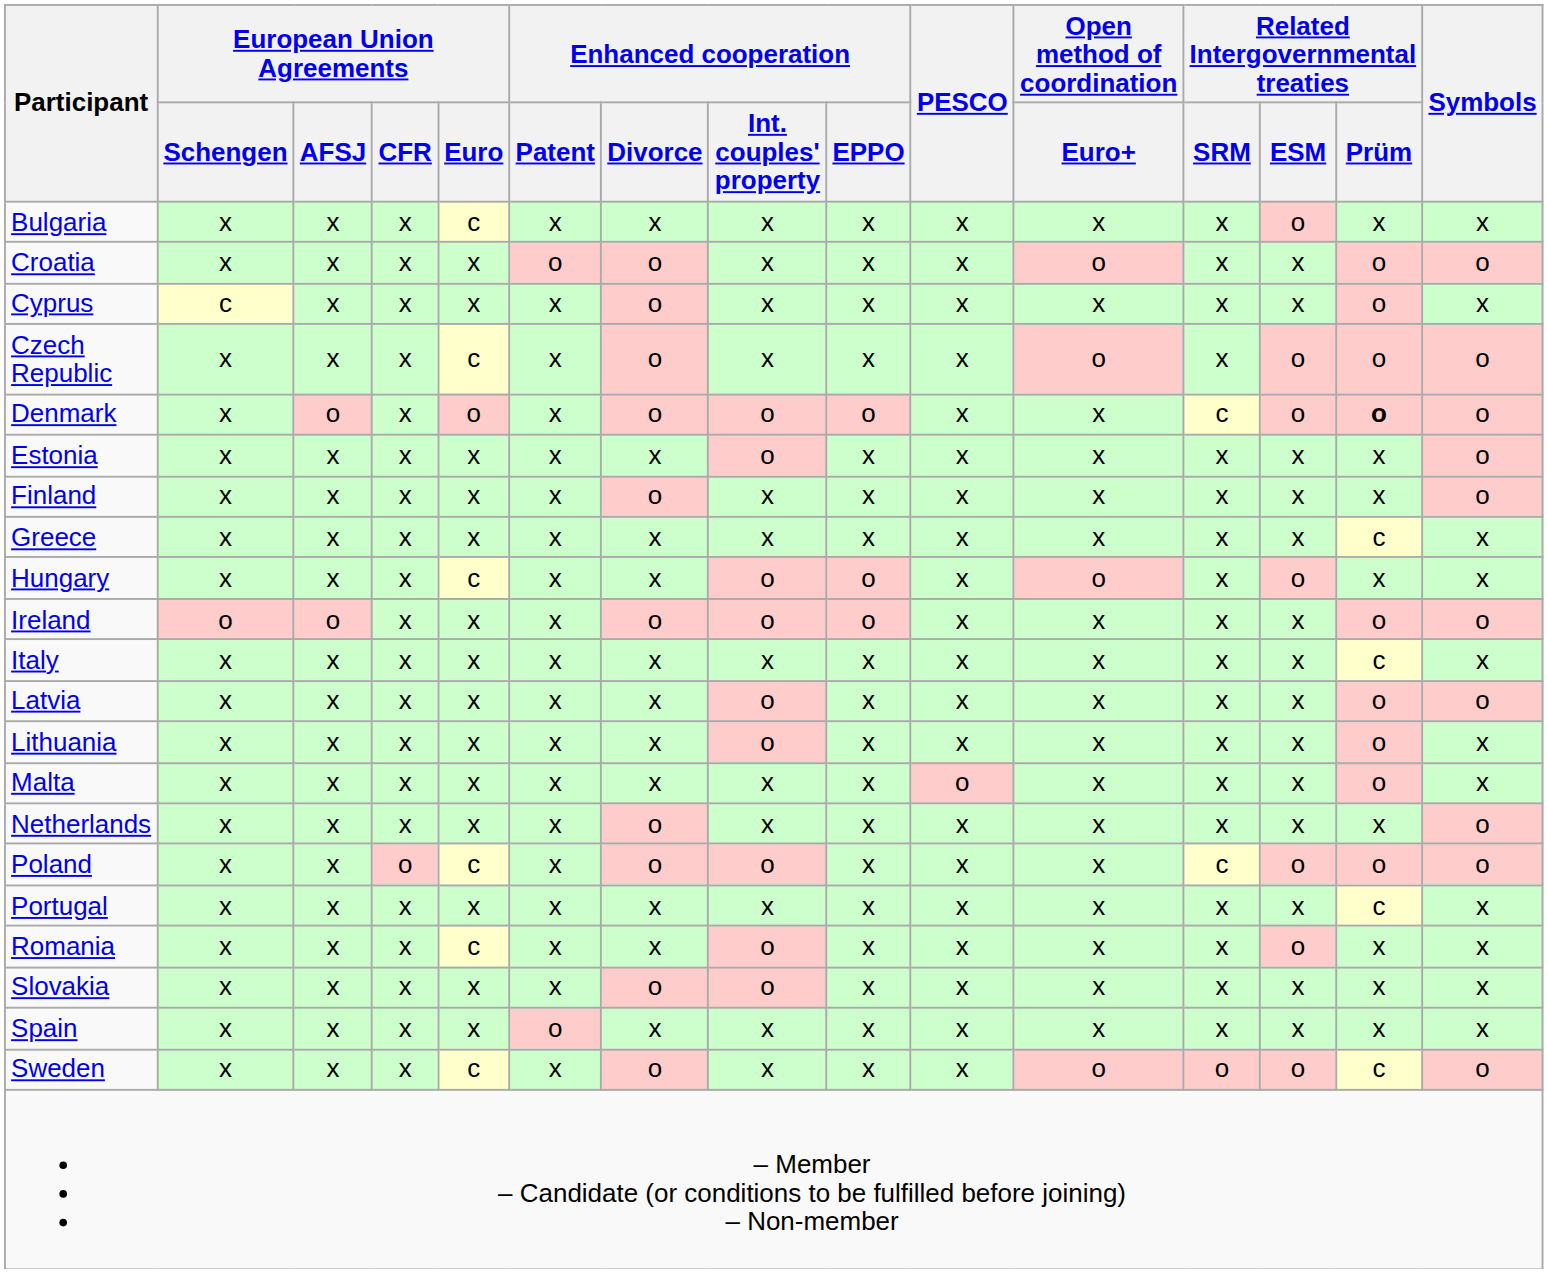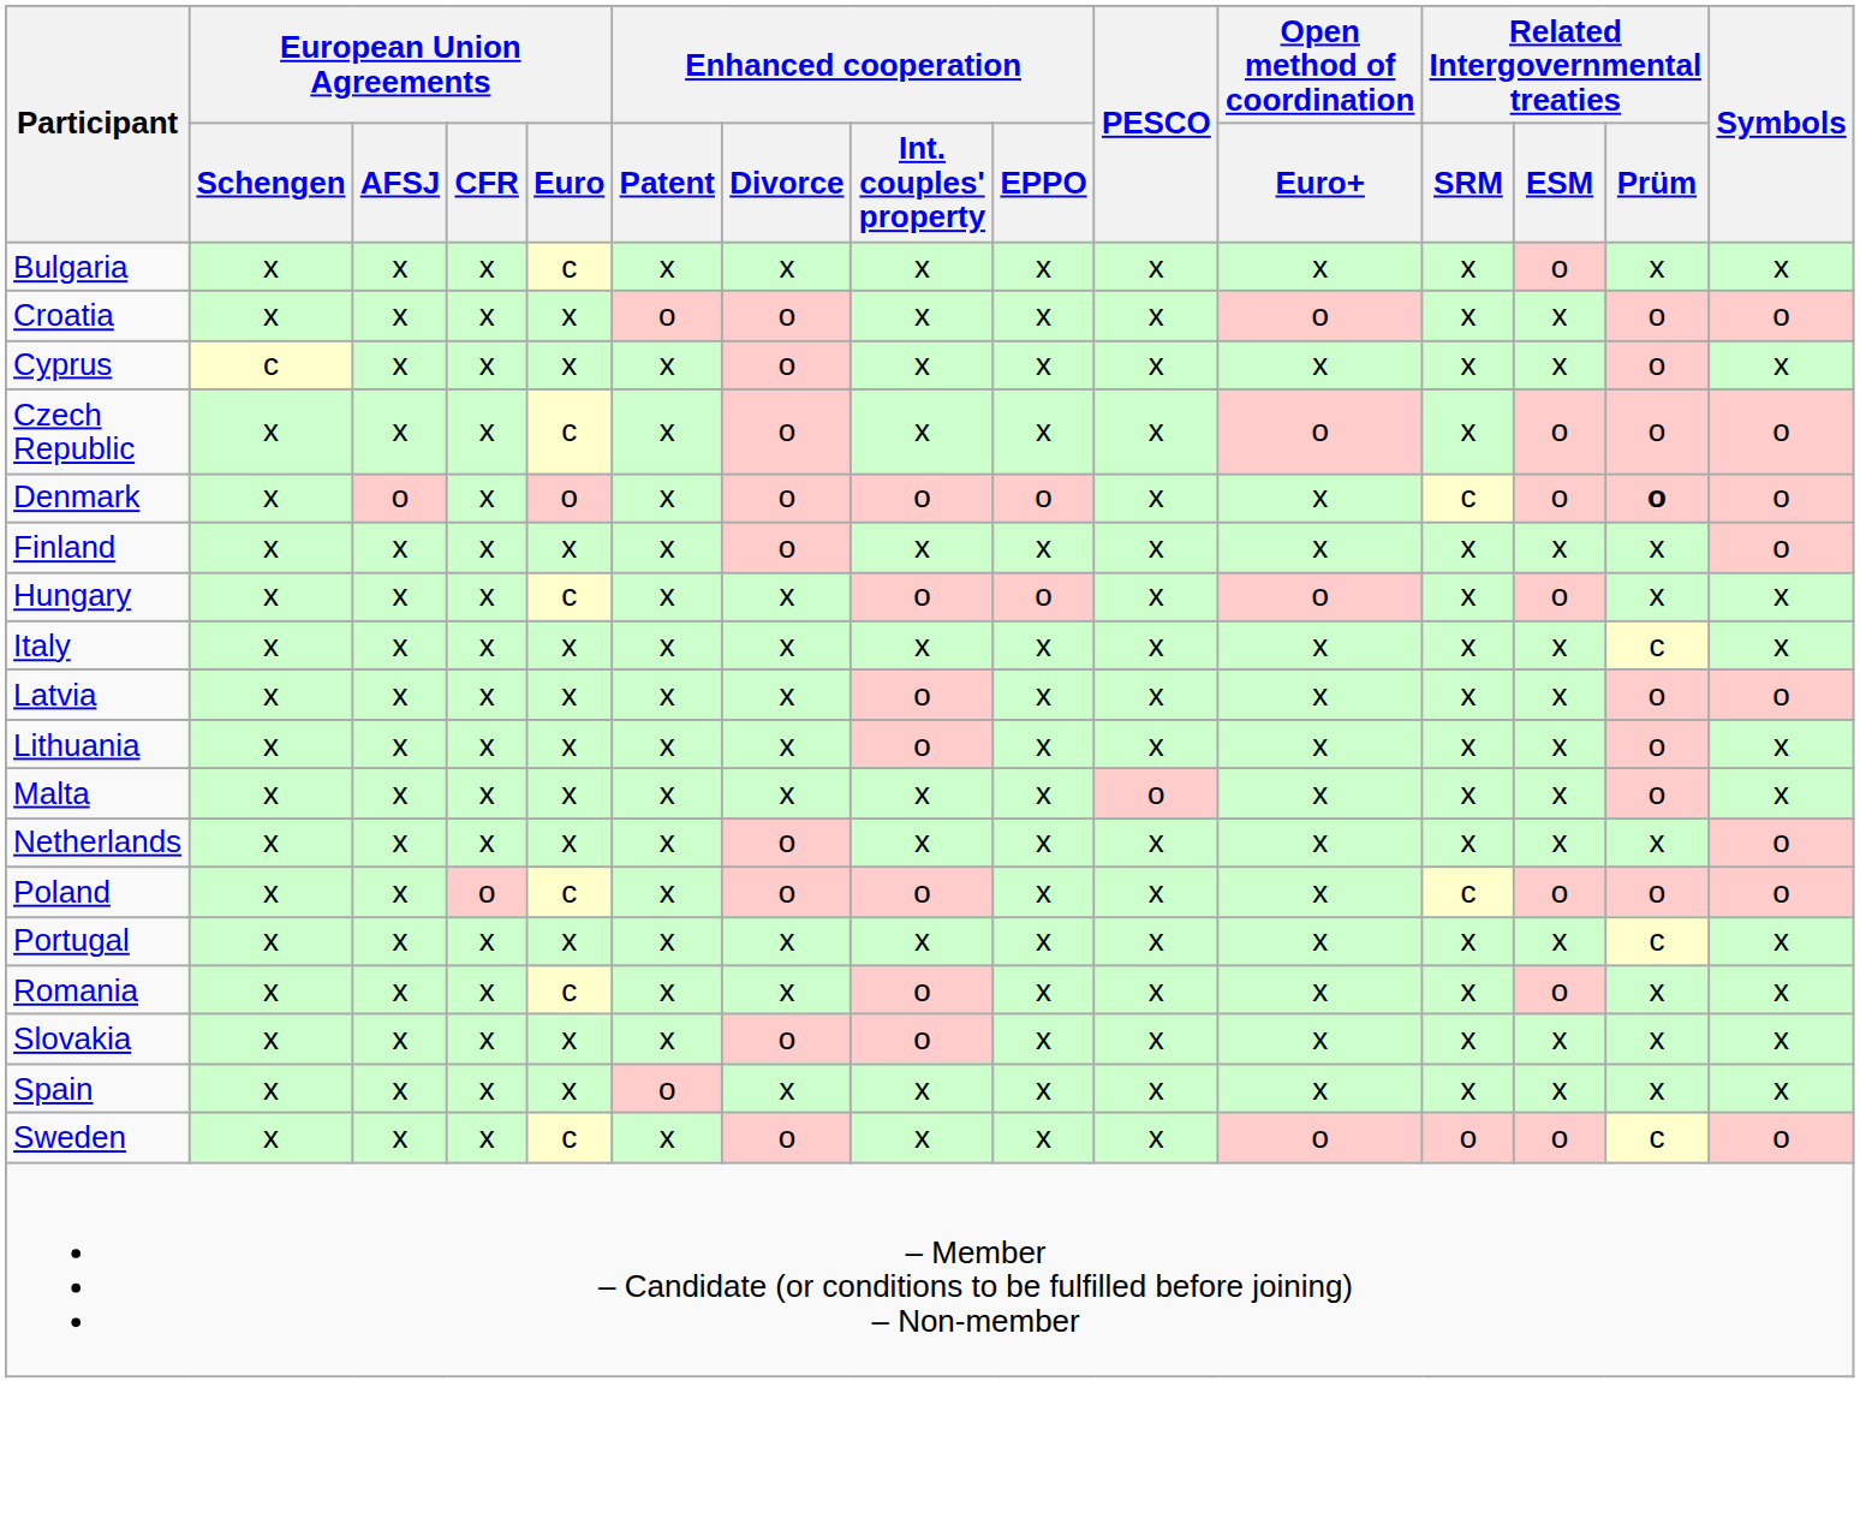- row: Estonia | x | x | x | x | x | x | o | x | x | x | x | x | x | o
- row: Greece | x | x | x | x | x | x | x | x | x | x | x | x | c | x
- row: Ireland | o | o | x | x | x | o | o | o | x | x | x | x | o | o
